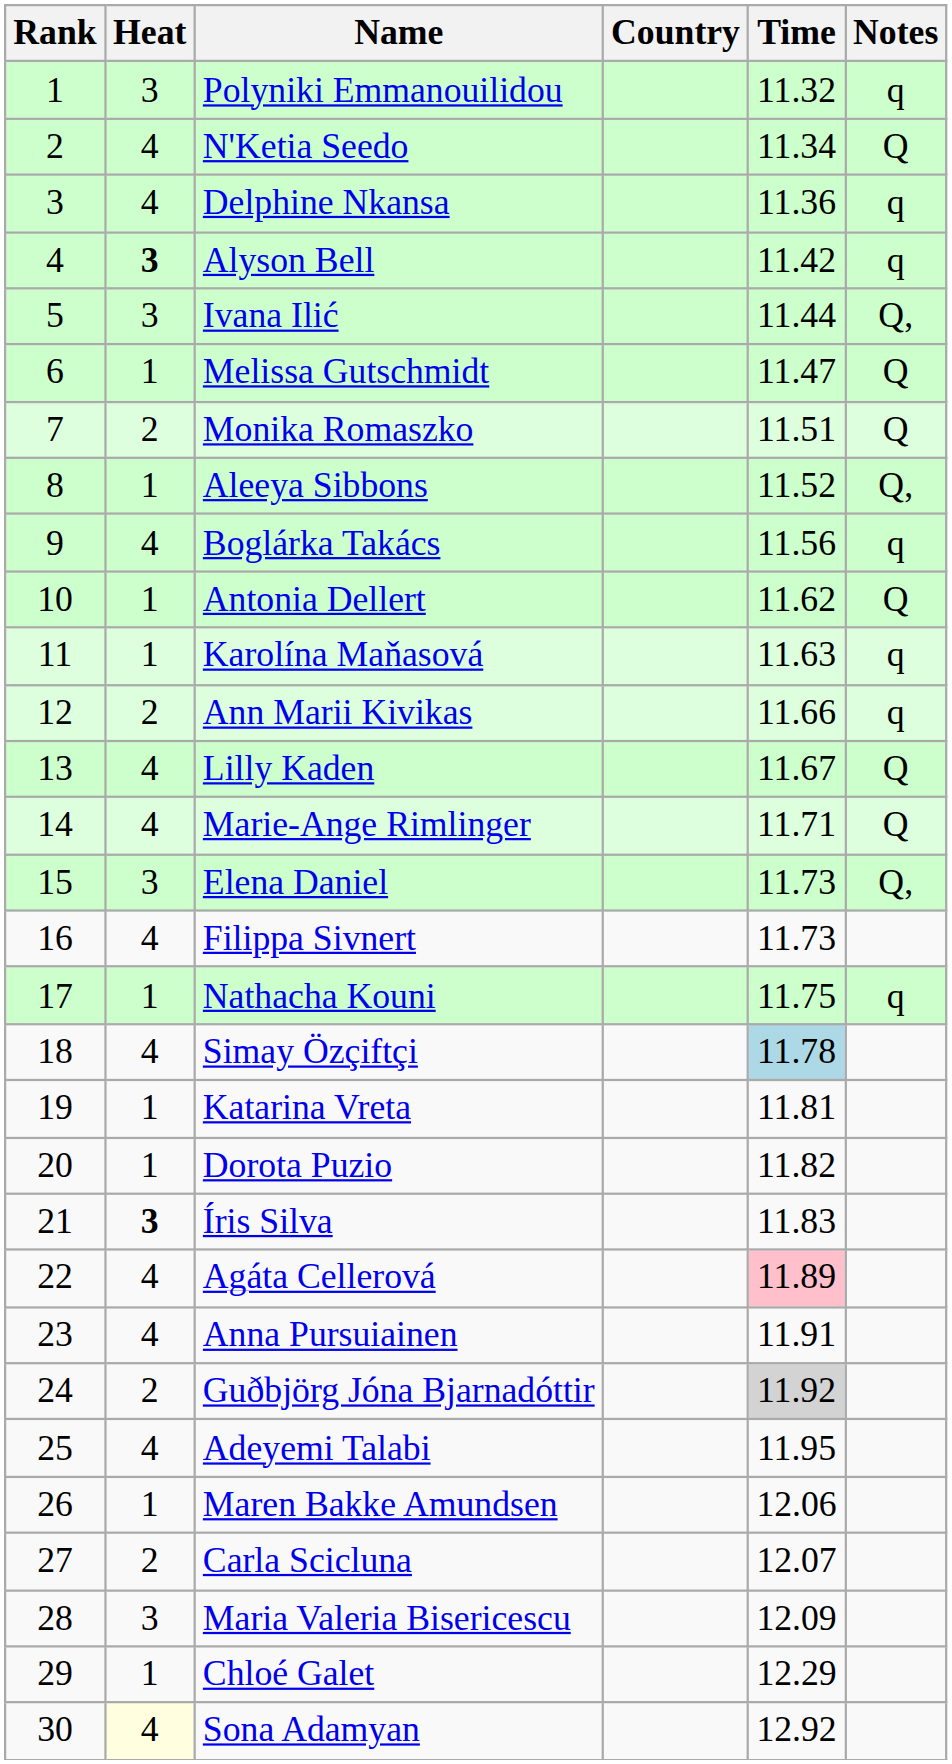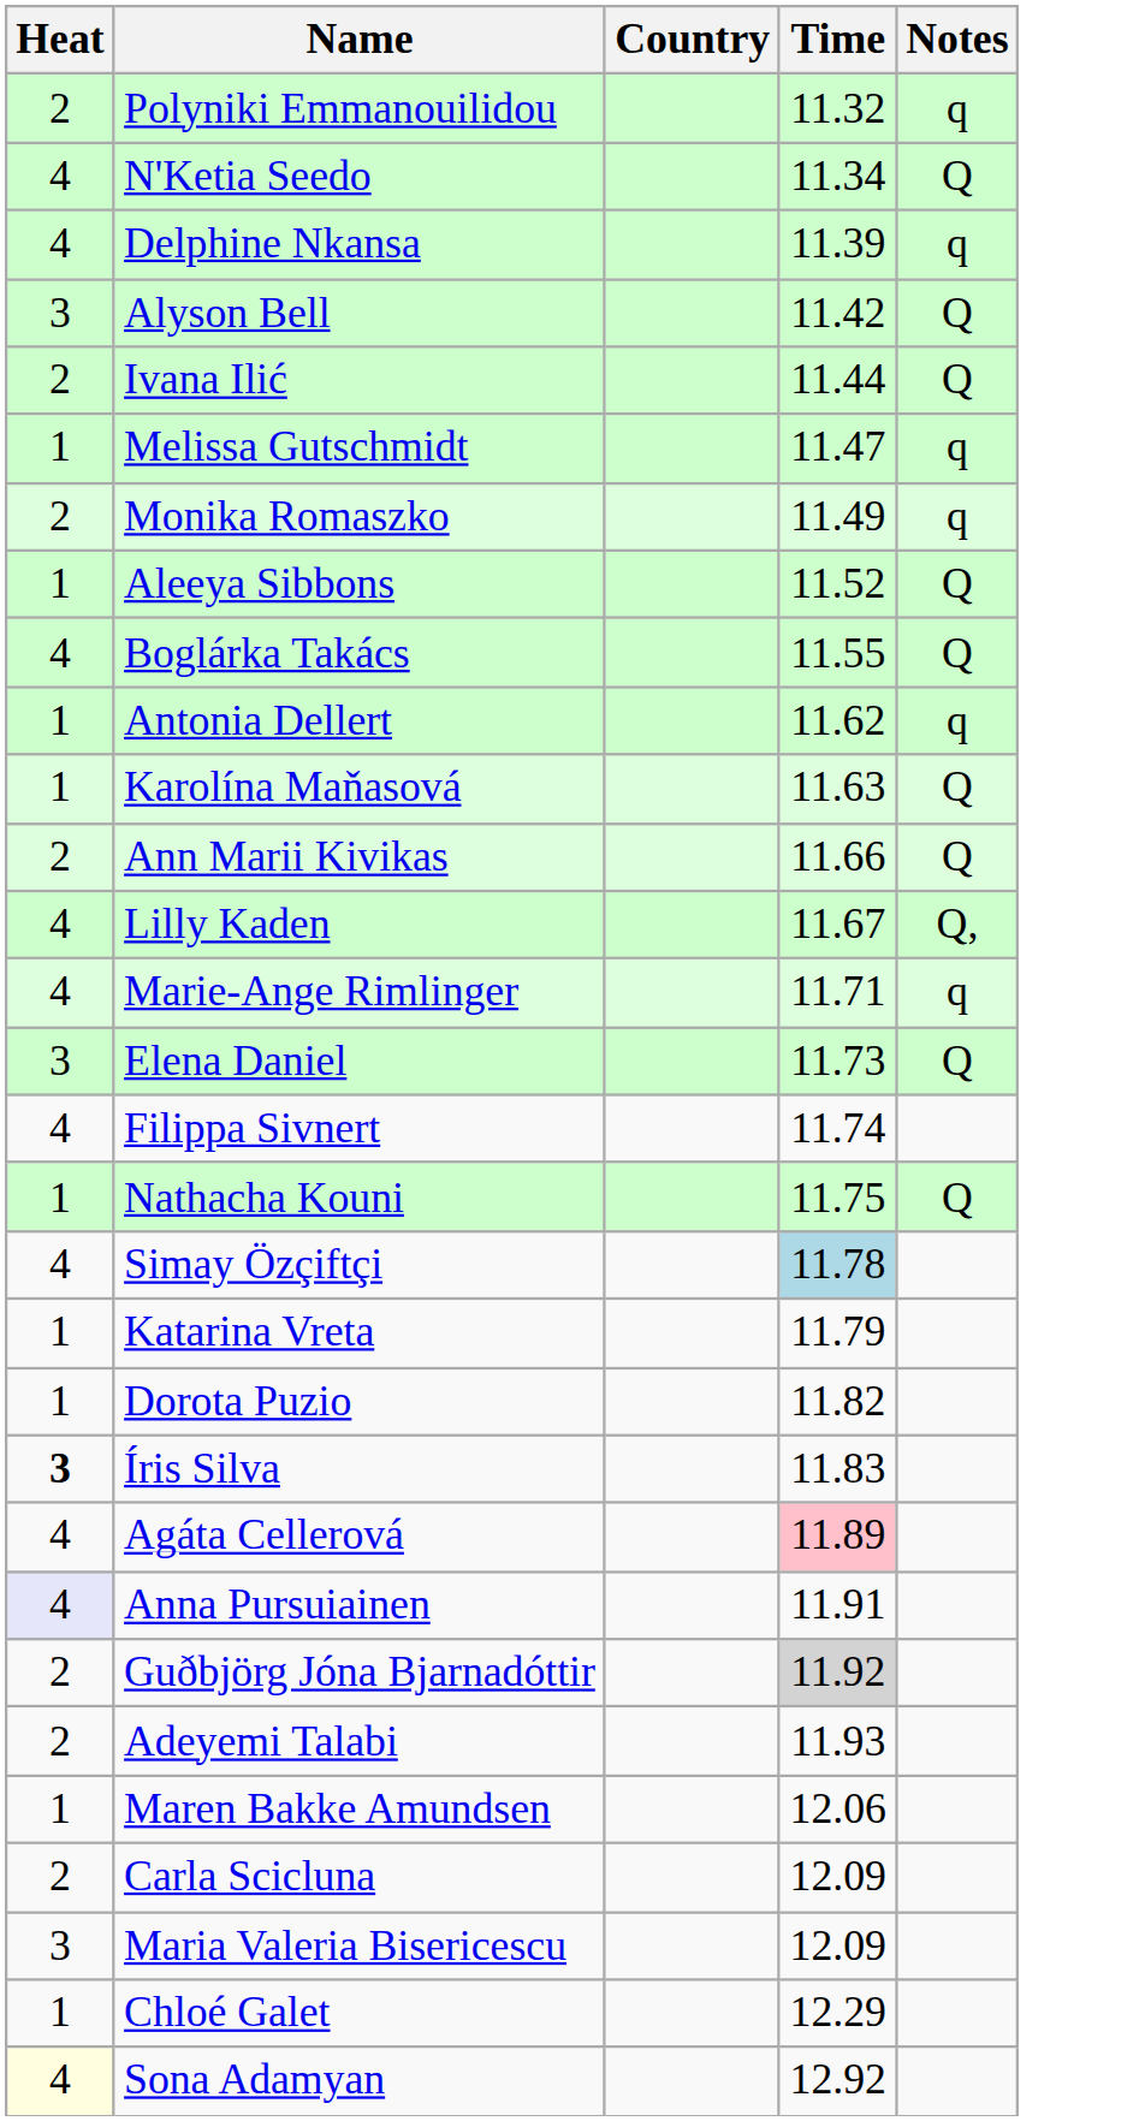- column: Rank | 1 | 2 | 3 | 4 | 5 | 6 | 7 | 8 | 9 | 10 | 11 | 12 | 13 | 14 | 15 | 16 | 17 | 18 | 19 | 20 | 21 | 22 | 23 | 24 | 25 | 26 | 27 | 28 | 29 | 30
Polyniki Emmanouilidou | Heat: 3 -> 2
Delphine Nkansa | Time: 11.36 -> 11.39
Alyson Bell | Heat: bold -> normal
Alyson Bell | Notes: q -> Q
Ivana Ilić | Heat: 3 -> 2
Ivana Ilić | Notes: Q, -> Q
Melissa Gutschmidt | Notes: Q -> q
Monika Romaszko | Time: 11.51 -> 11.49
Monika Romaszko | Notes: Q -> q
Aleeya Sibbons | Notes: Q, -> Q
Boglárka Takács | Time: 11.56 -> 11.55
Boglárka Takács | Notes: q -> Q
Antonia Dellert | Notes: Q -> q
Karolína Maňasová | Notes: q -> Q
Ann Marii Kivikas | Notes: q -> Q
Lilly Kaden | Notes: Q -> Q,
Marie-Ange Rimlinger | Notes: Q -> q
Elena Daniel | Notes: Q, -> Q
Filippa Sivnert | Time: 11.73 -> 11.74
Nathacha Kouni | Notes: q -> Q
Katarina Vreta | Time: 11.81 -> 11.79
Anna Pursuiainen | Heat: no background -> lavender background
Adeyemi Talabi | Heat: 4 -> 2
Adeyemi Talabi | Time: 11.95 -> 11.93
Carla Scicluna | Time: 12.07 -> 12.09
